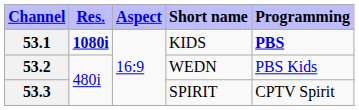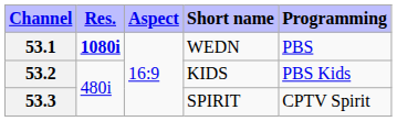53.1 | Short name: KIDS -> WEDN
53.1 | Programming: bold -> normal
53.2 | Short name: WEDN -> KIDS
